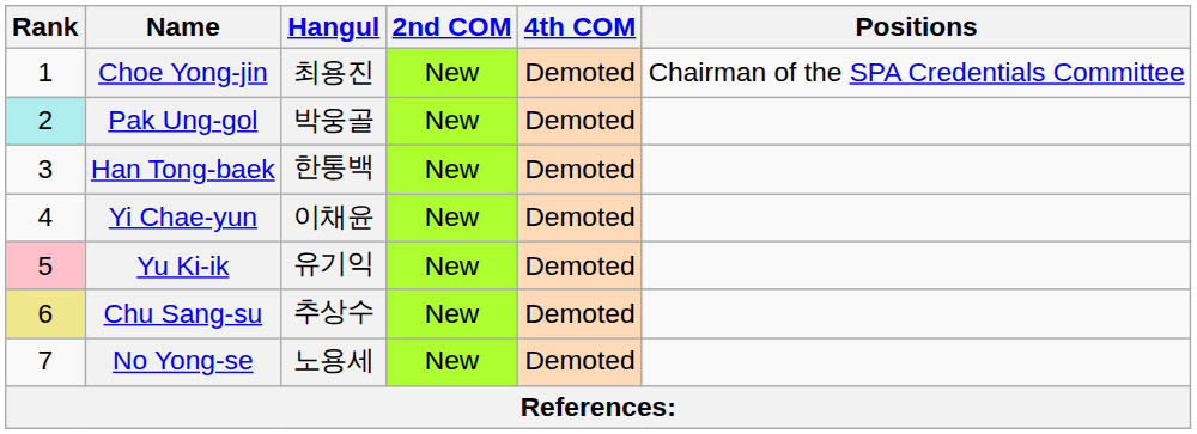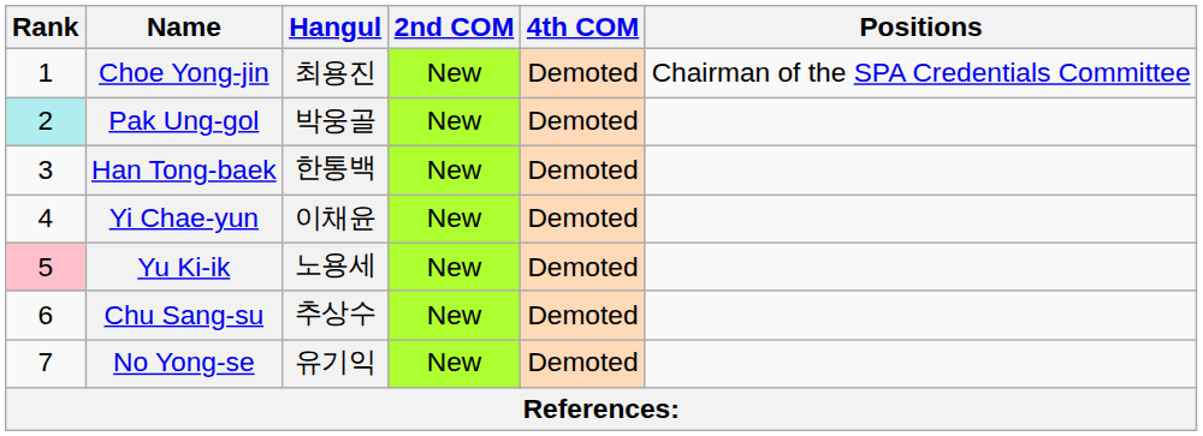Yu Ki-ik | Hangul: 유기익 -> 노용세
Chu Sang-su | Rank: khaki background -> no background
No Yong-se | Hangul: 노용세 -> 유기익
